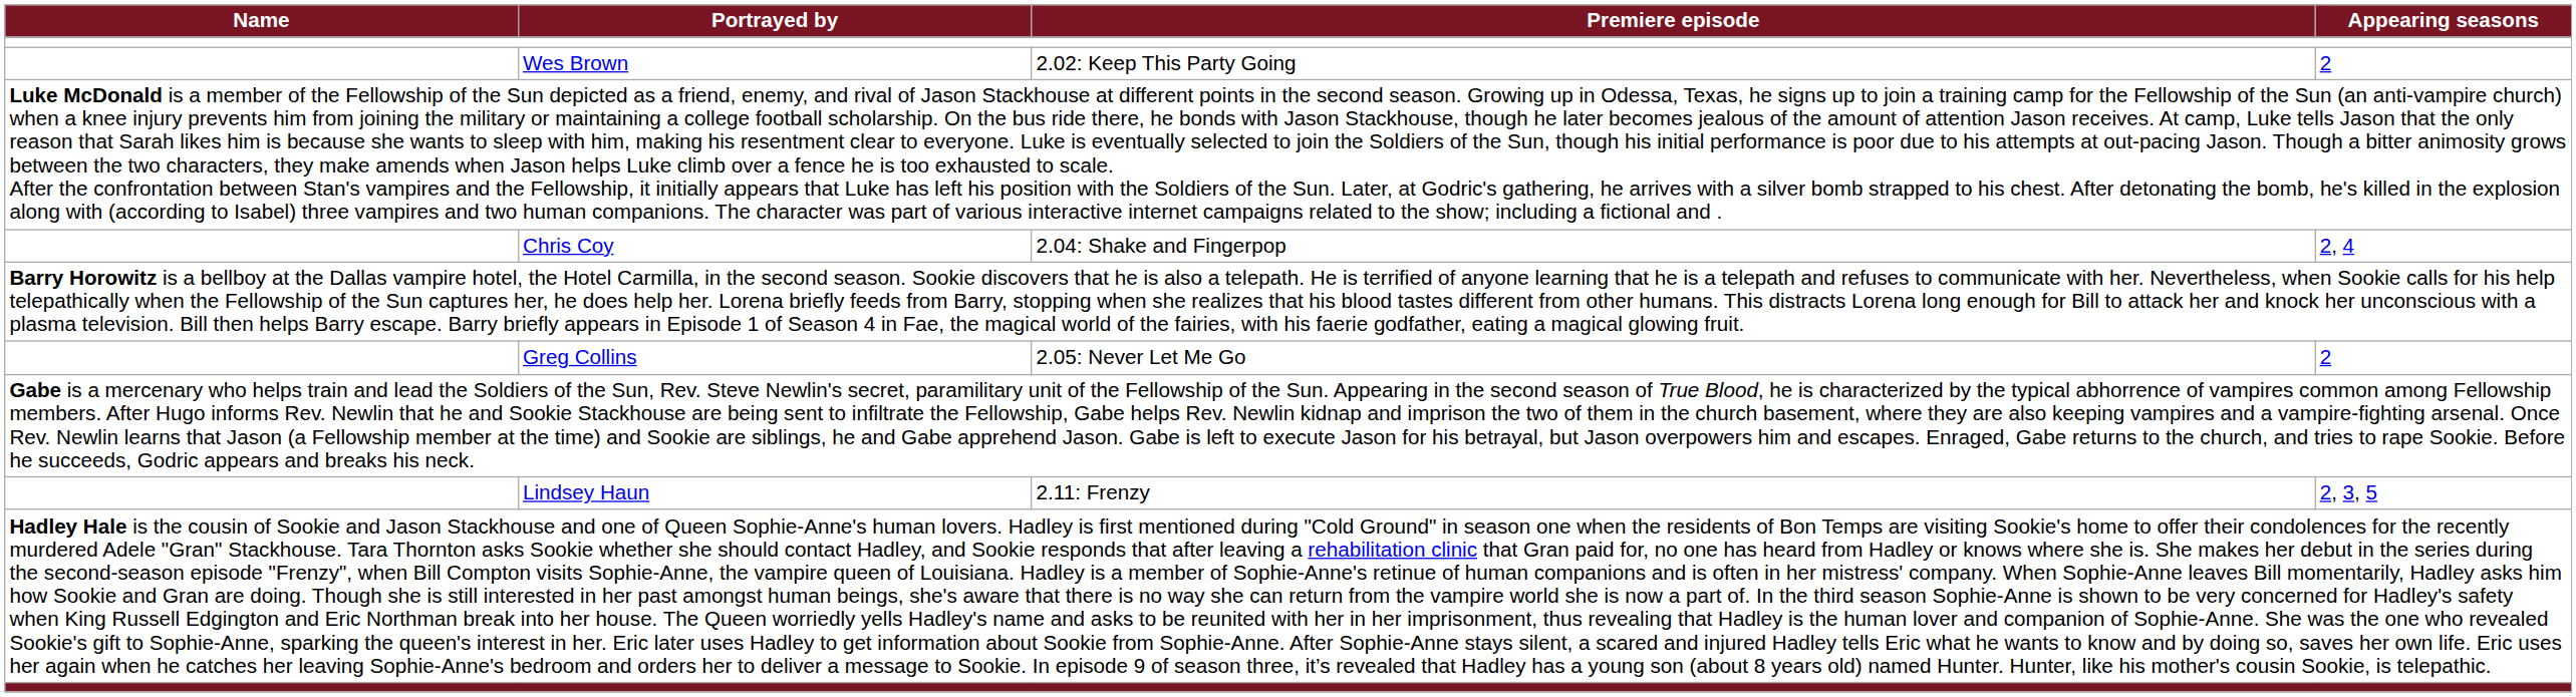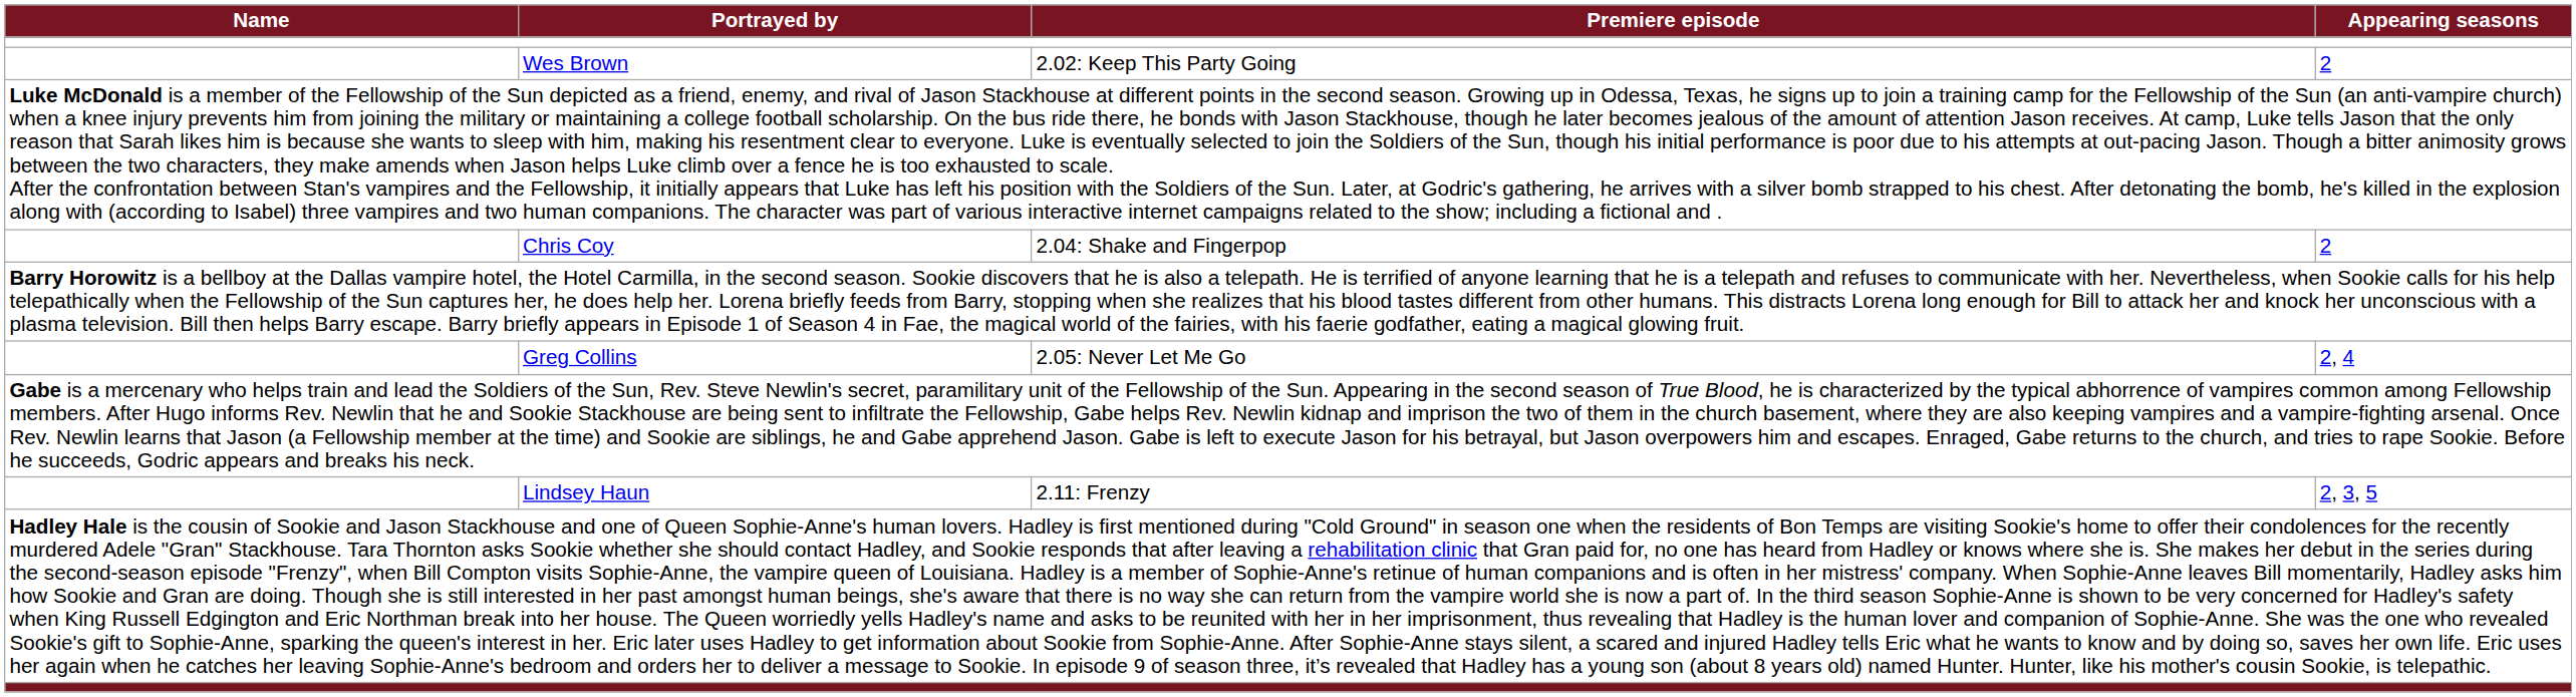Chris Coy | Appearing seasons: 2, 4 -> 2
Greg Collins | Appearing seasons: 2 -> 2, 4
